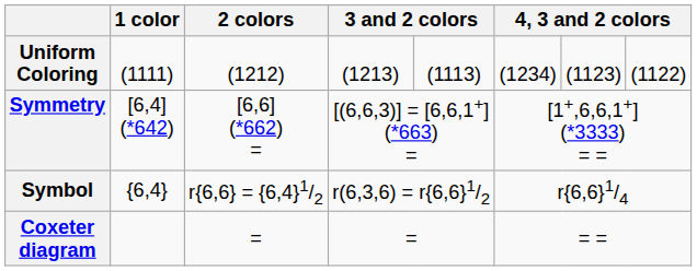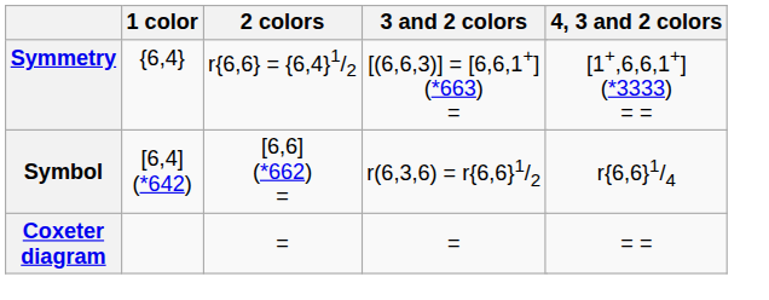- row: Uniform Coloring | (1111) | (1212) | (1213) | (1113) | (1234) | (1123) | (1122)
Symmetry | 1 color: [6,4] (*642) -> {6,4}
Symmetry | 2 colors: [6,6] (*662) = -> r{6,6} = {6,4}1/2
Symbol | 1 color: {6,4} -> [6,4] (*642)
Symbol | 2 colors: r{6,6} = {6,4}1/2 -> [6,6] (*662) =
